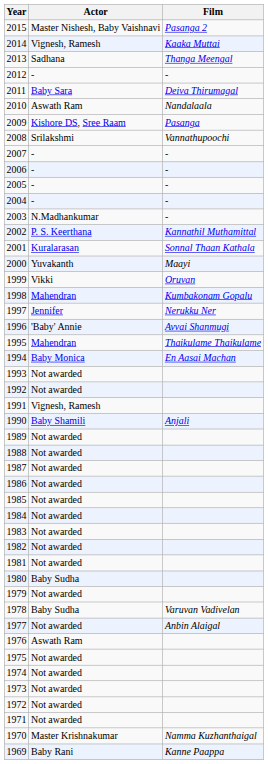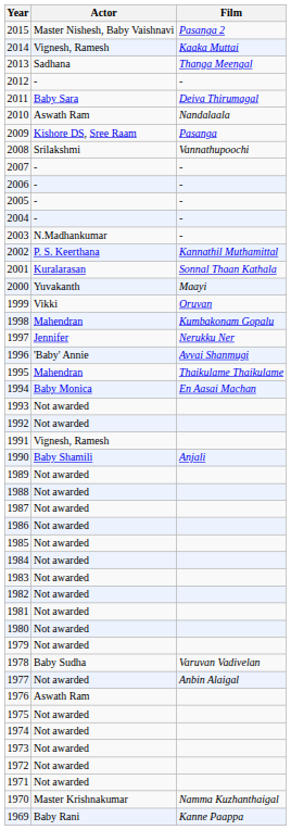1980 | Actor: Baby Sudha -> Not awarded
